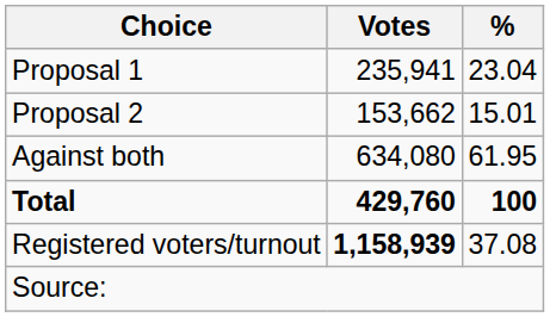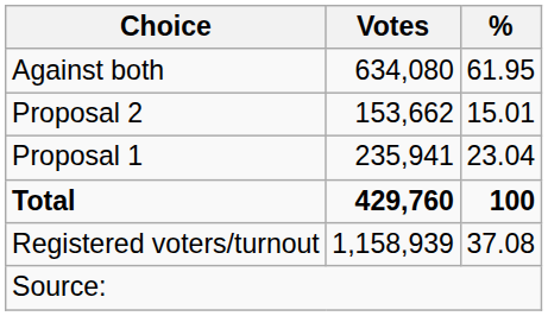rows swapped: Proposal 1 <-> Against both
Registered voters/turnout | Votes: bold -> normal
